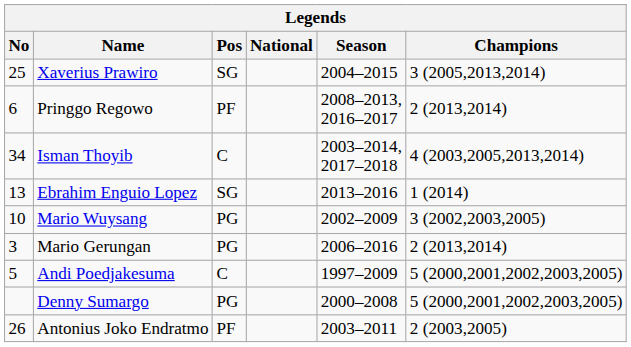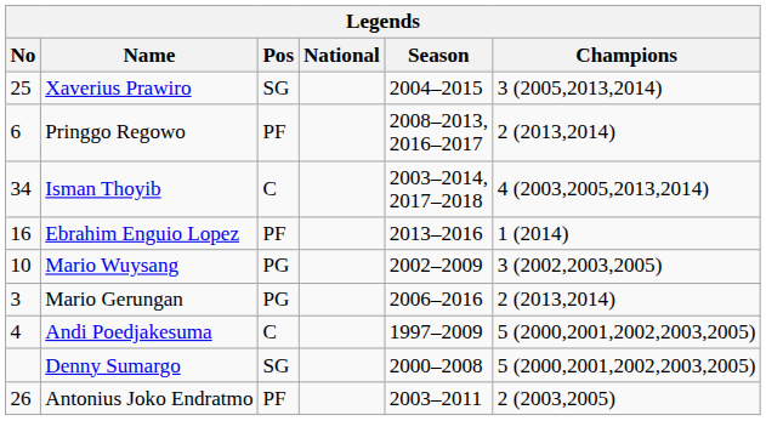Ebrahim Enguio Lopez | No: 13 -> 16
Ebrahim Enguio Lopez | Pos: SG -> PF
Andi Poedjakesuma | No: 5 -> 4
Denny Sumargo | Pos: PG -> SG
